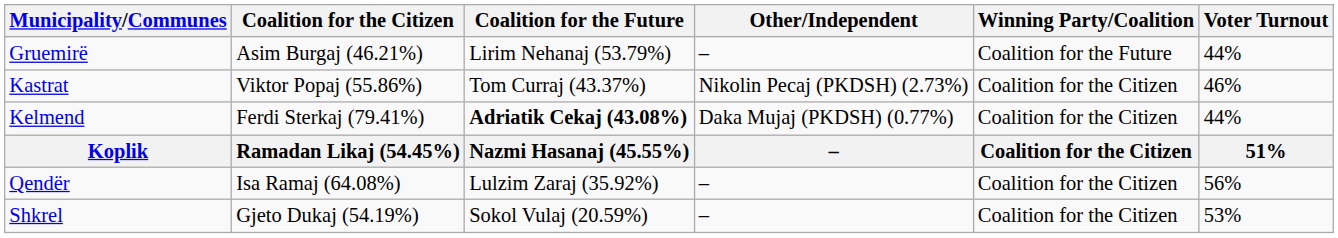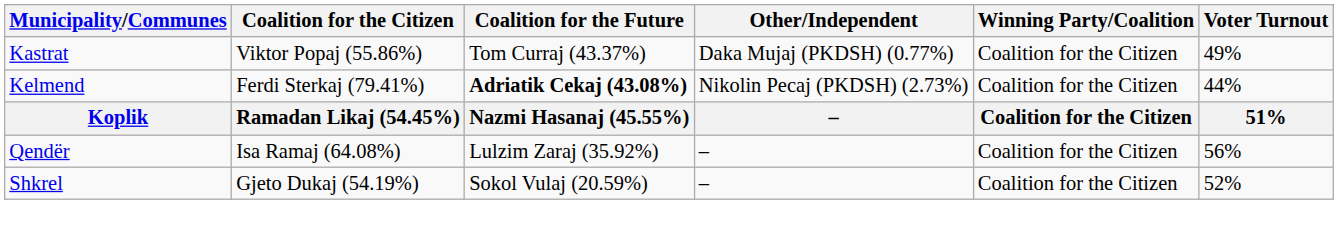- row: Gruemirë | Asim Burgaj (46.21%) | Lirim Nehanaj (53.79%) | – | Coalition for the Future | 44%
Kastrat | Other/Independent: Nikolin Pecaj (PKDSH) (2.73%) -> Daka Mujaj (PKDSH) (0.77%)
Kastrat | Voter Turnout: 46% -> 49%
Kelmend | Other/Independent: Daka Mujaj (PKDSH) (0.77%) -> Nikolin Pecaj (PKDSH) (2.73%)
Shkrel | Voter Turnout: 53% -> 52%
